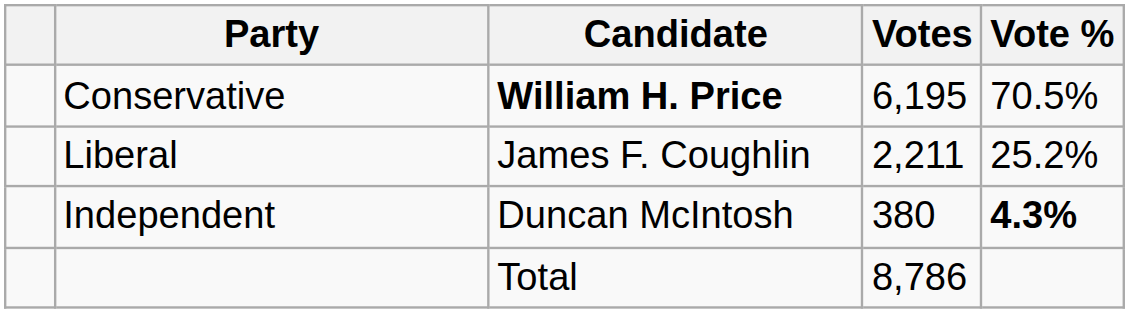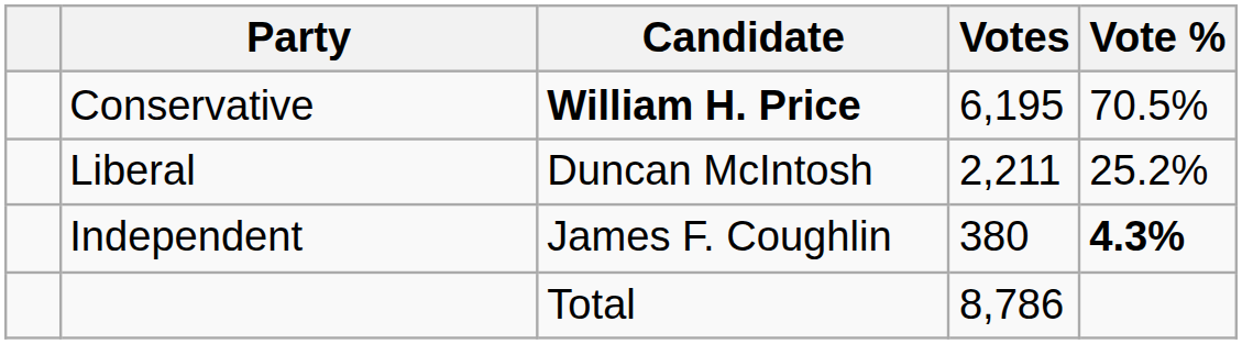Liberal | Candidate: James F. Coughlin -> Duncan McIntosh
Independent | Candidate: Duncan McIntosh -> James F. Coughlin
